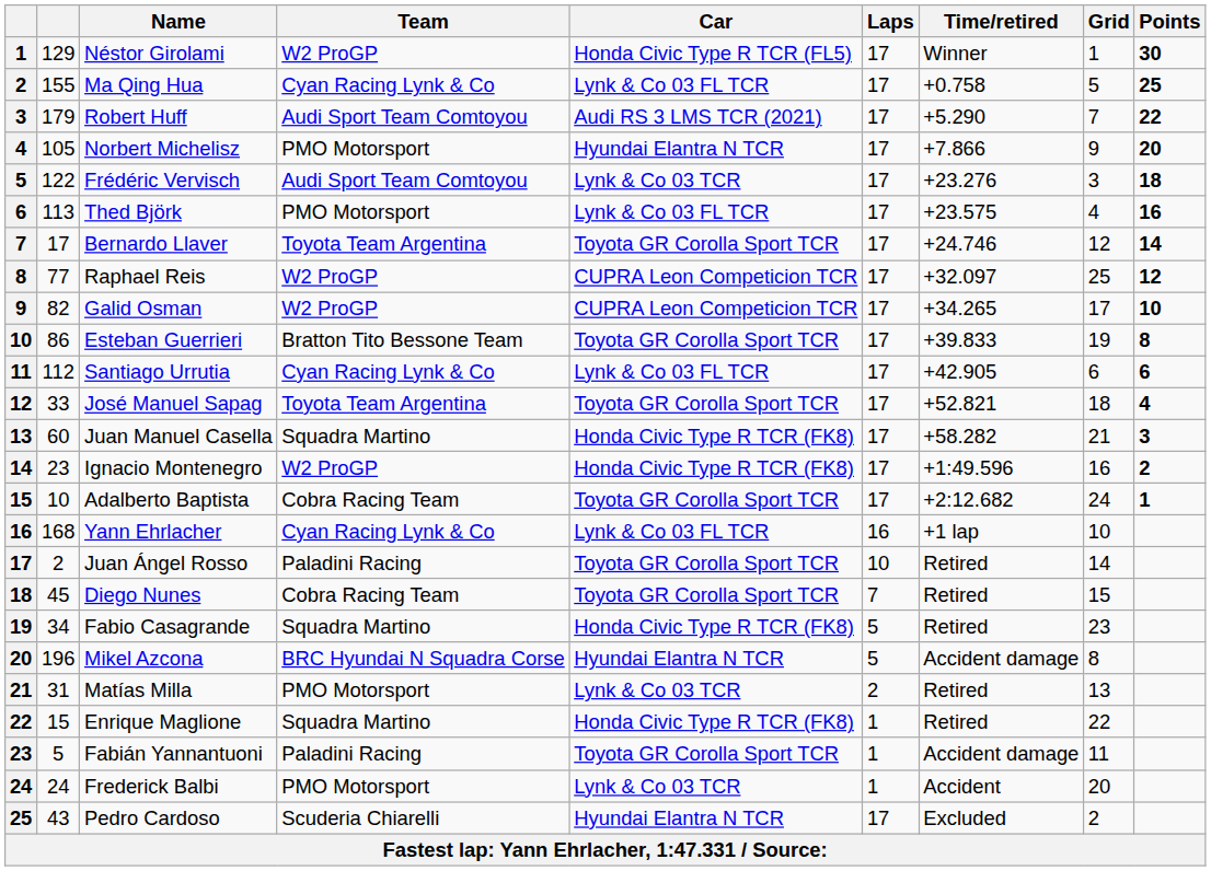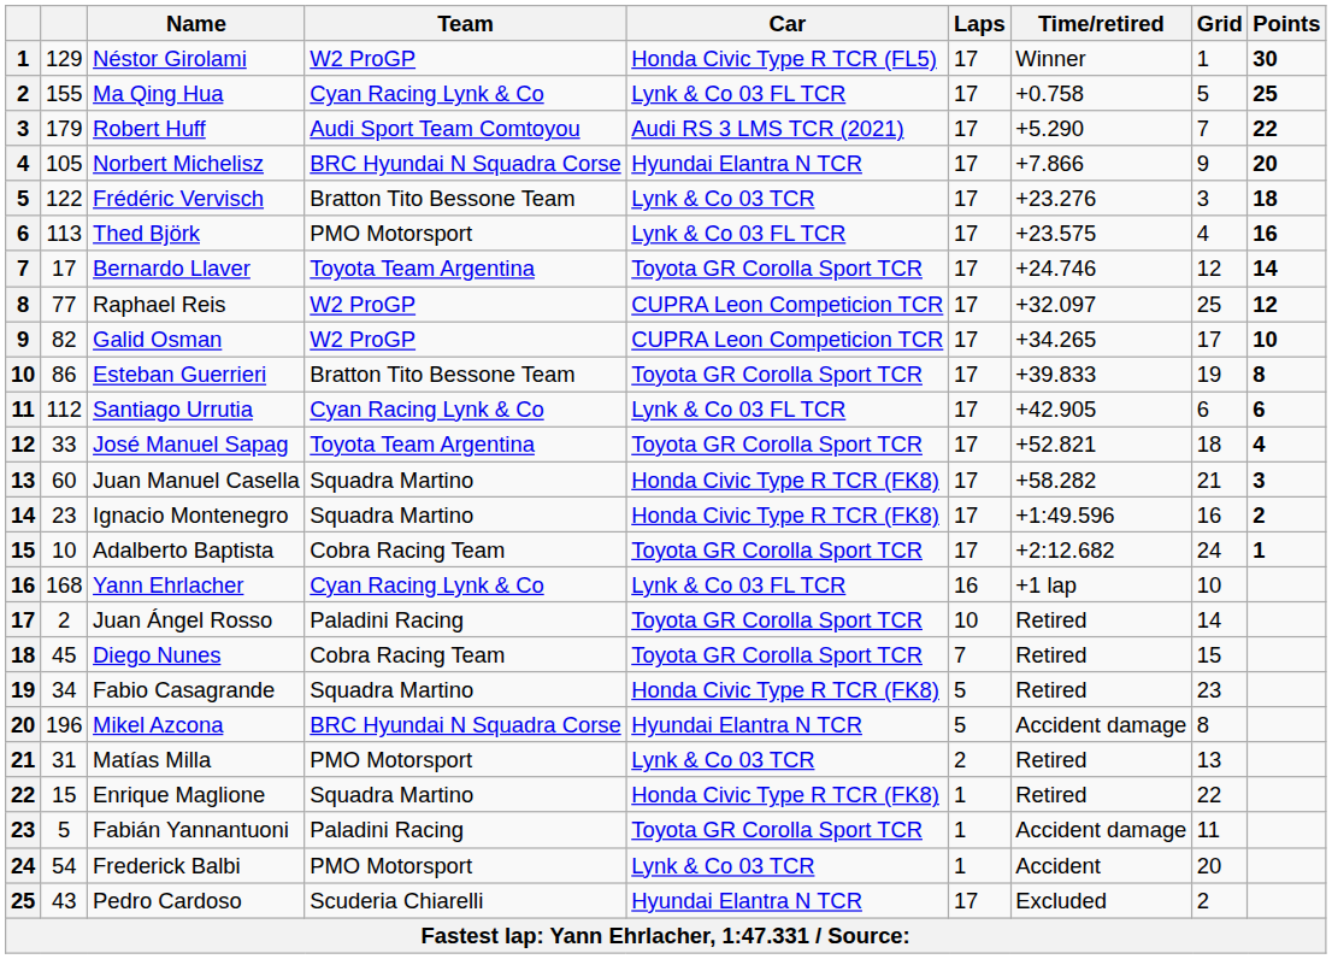Norbert Michelisz | Team: PMO Motorsport -> BRC Hyundai N Squadra Corse
Frédéric Vervisch | Team: Audi Sport Team Comtoyou -> Bratton Tito Bessone Team
Ignacio Montenegro | Team: W2 ProGP -> Squadra Martino
Frederick Balbi | column 2: 24 -> 54
